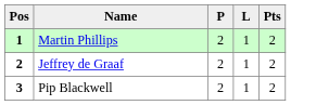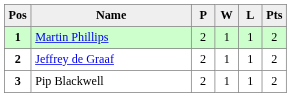+ column: W | 1 | 1 | 1
